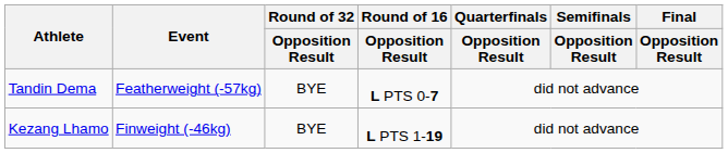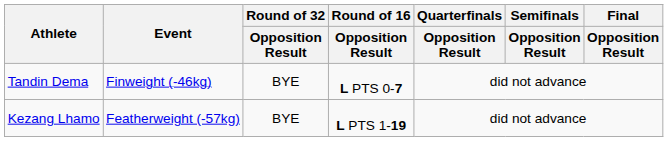Tandin Dema | Event: Featherweight (-57kg) -> Finweight (-46kg)
Kezang Lhamo | Event: Finweight (-46kg) -> Featherweight (-57kg)
